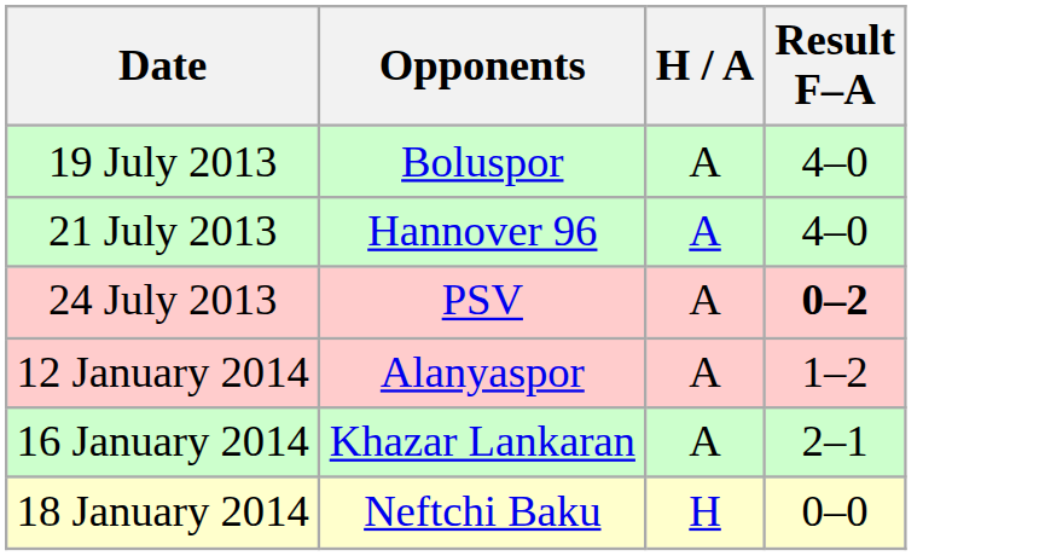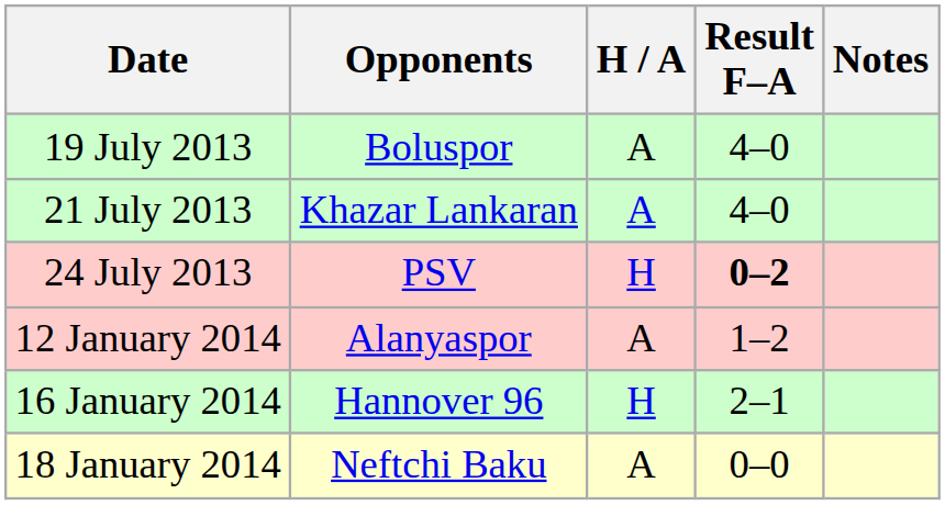+ column: Notes
21 July 2013 | Opponents: Hannover 96 -> Khazar Lankaran
24 July 2013 | H / A: A -> H
16 January 2014 | Opponents: Khazar Lankaran -> Hannover 96
16 January 2014 | H / A: A -> H
18 January 2014 | H / A: H -> A
